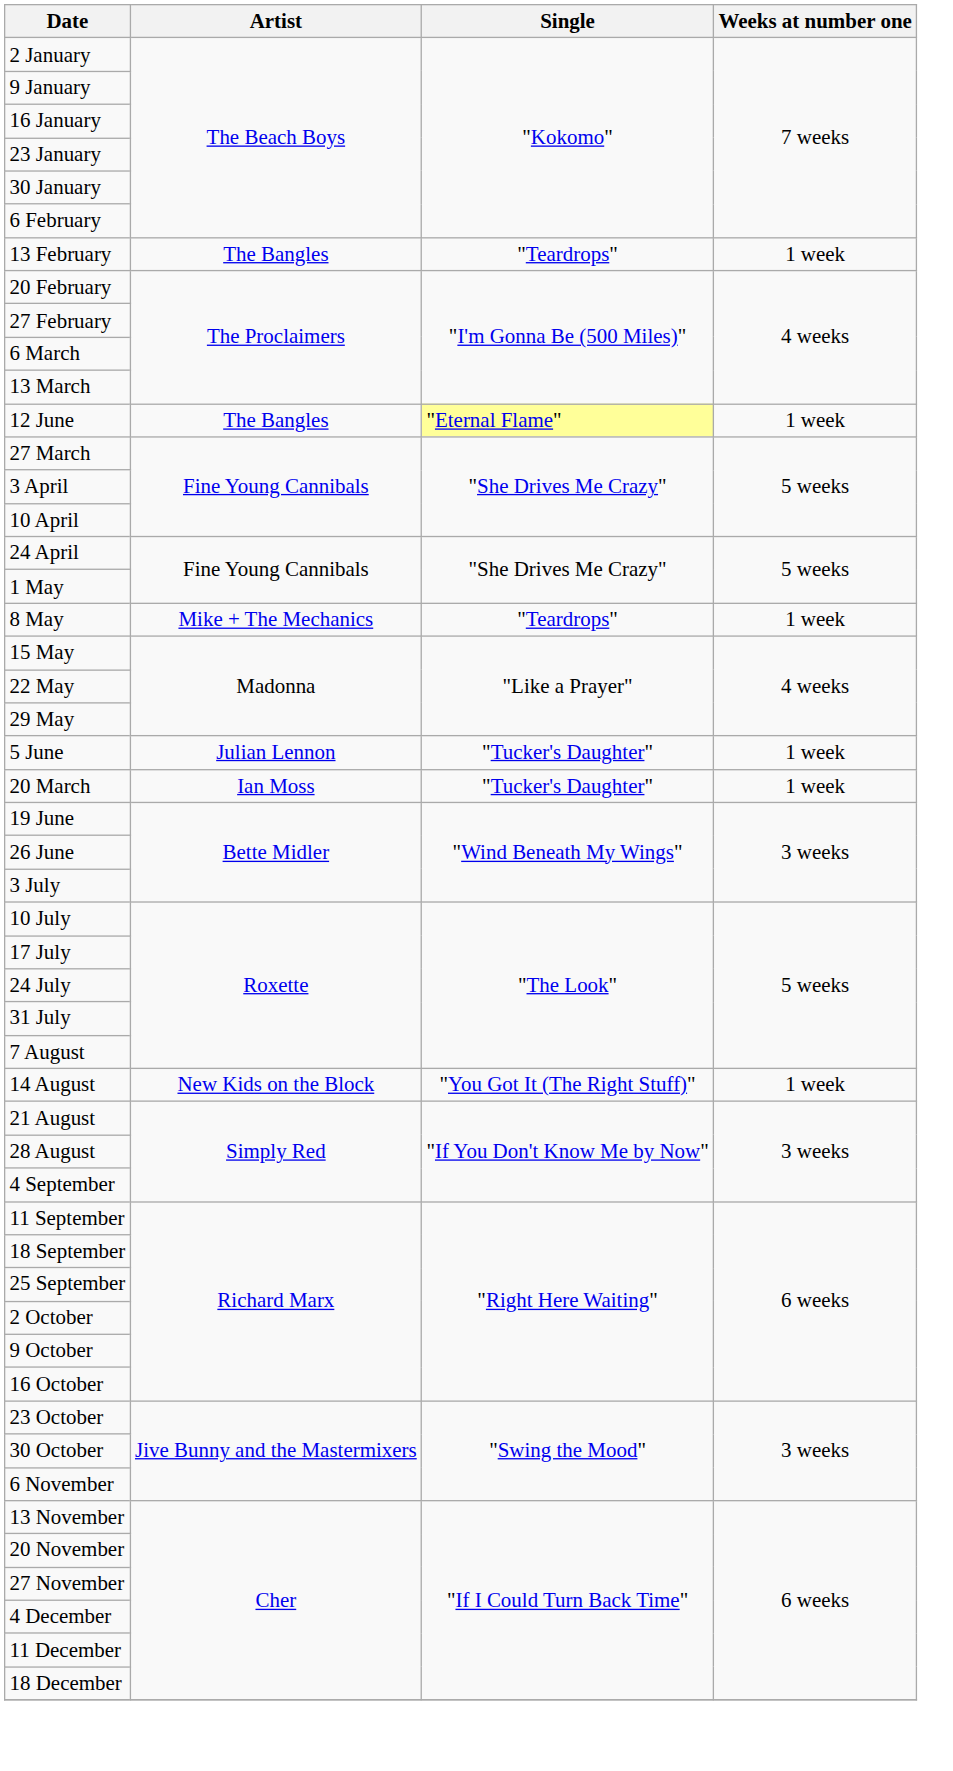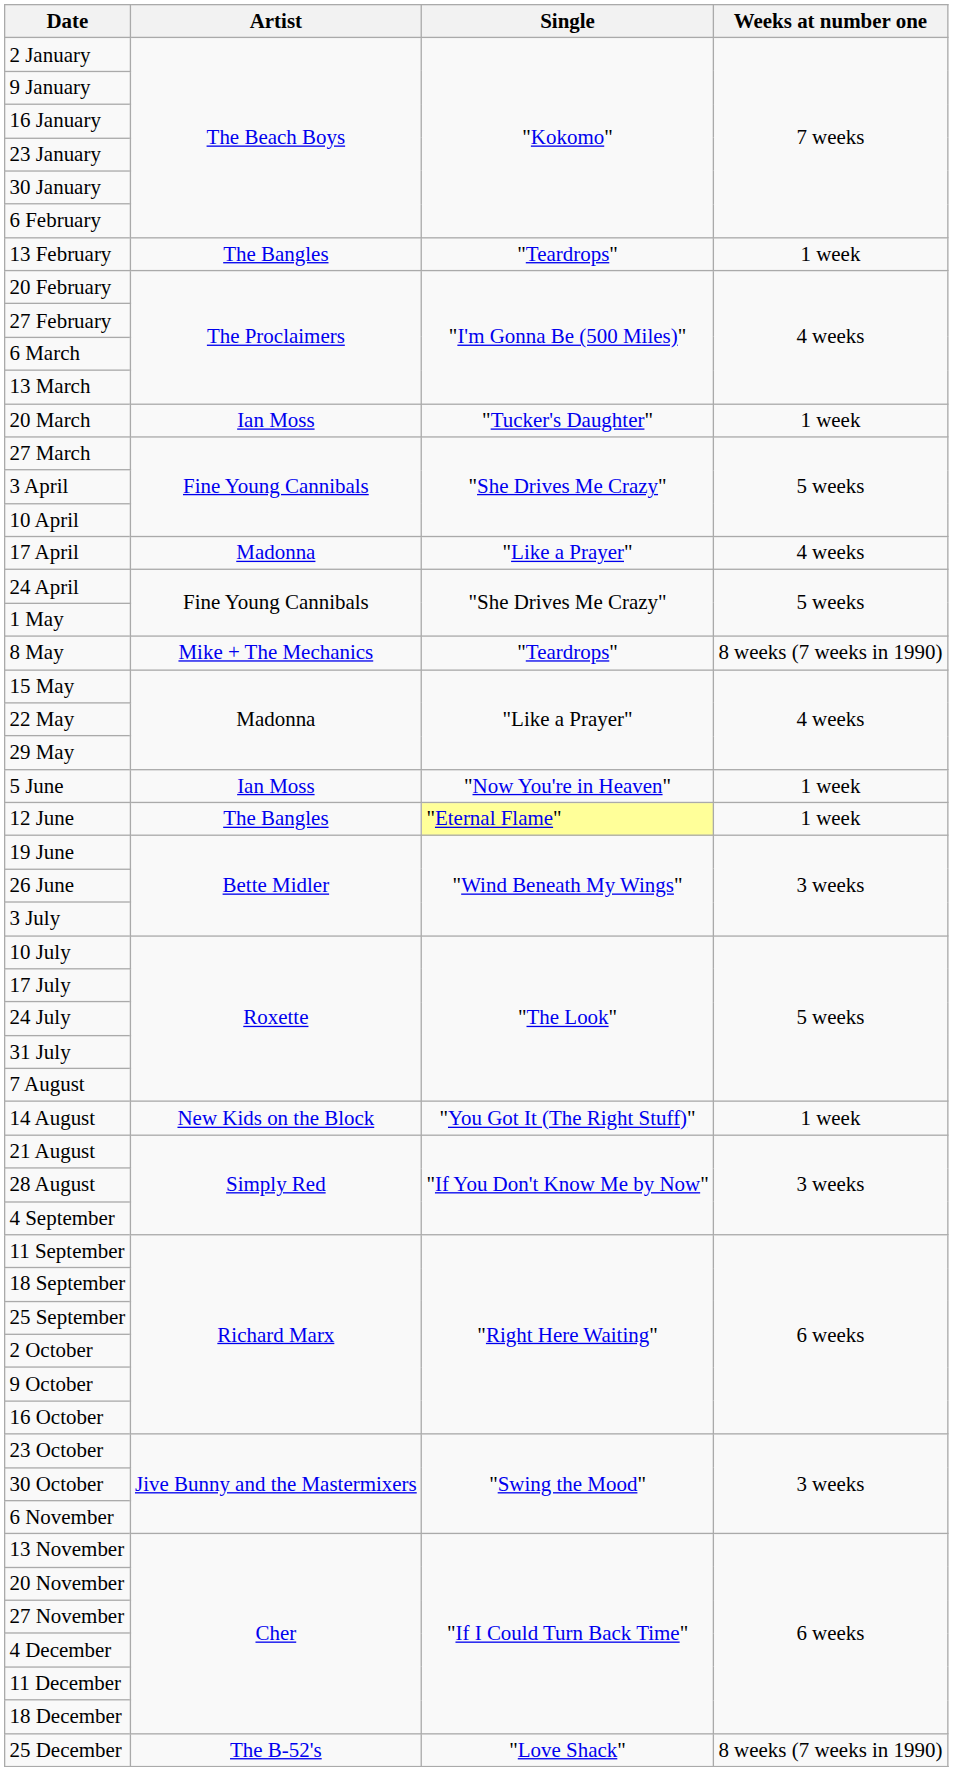rows swapped: 20 March <-> 12 June
+ row: 17 April | Madonna | "Like a Prayer" | 4 weeks
8 May | Weeks at number one: 1 week -> 8 weeks (7 weeks in 1990)
5 June | Artist: Julian Lennon -> Ian Moss
5 June | Single: "Tucker's Daughter" -> "Now You're in Heaven"
+ row: 25 December | The B-52's | "Love Shack" | 8 weeks (7 weeks in 1990)
